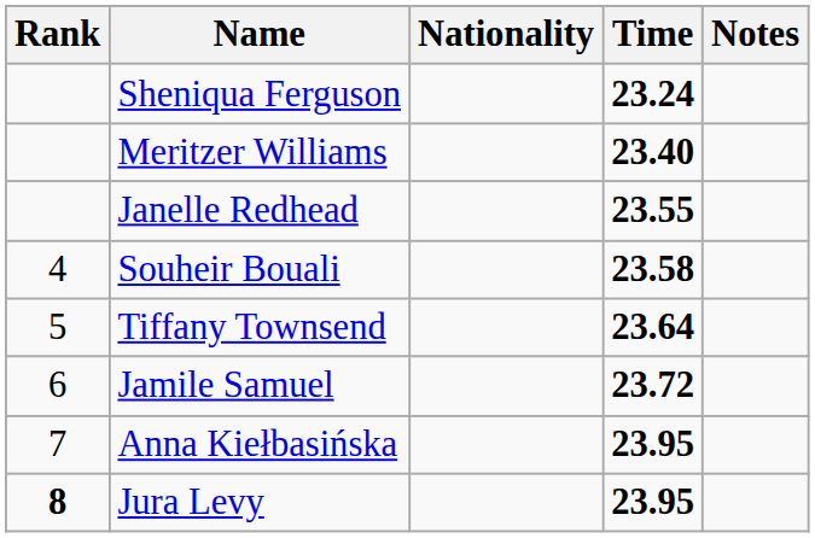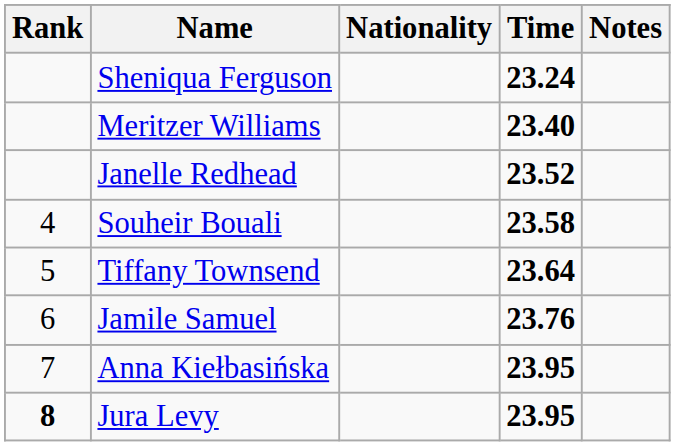Janelle Redhead | Time: 23.55 -> 23.52
Jamile Samuel | Time: 23.72 -> 23.76
